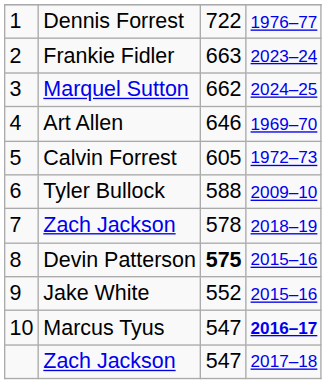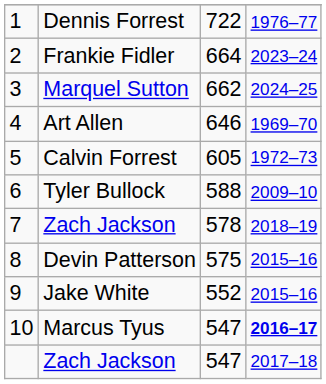Frankie Fidler | column 3: 663 -> 664
Devin Patterson | column 3: bold -> normal
